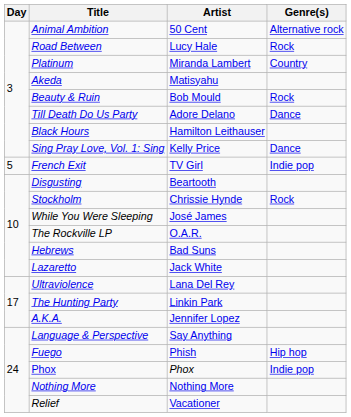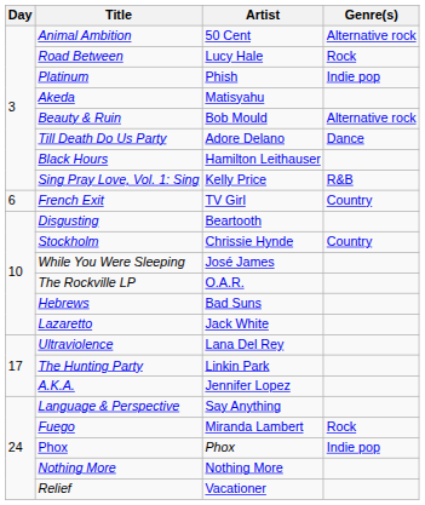Platinum | Artist: Miranda Lambert -> Phish
Platinum | Genre(s): Country -> Indie pop
Beauty & Ruin | Genre(s): Rock -> Alternative rock
Sing Pray Love, Vol. 1: Sing | Genre(s): Dance -> R&B
French Exit | Day: 5 -> 6
French Exit | Genre(s): Indie pop -> Country
Stockholm | Genre(s): Rock -> Country
Fuego | Artist: Phish -> Miranda Lambert
Fuego | Genre(s): Hip hop -> Rock
